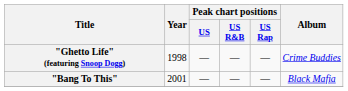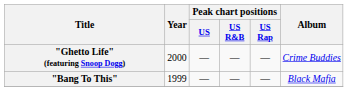"Ghetto Life" (featuring Snoop Dogg) | Year: 1998 -> 2000
"Bang To This" | Year: 2001 -> 1999
